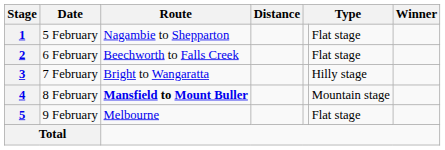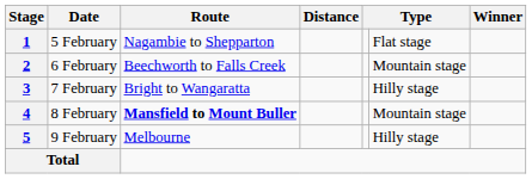2 | column 6: Flat stage -> Mountain stage
5 | column 6: Flat stage -> Hilly stage
